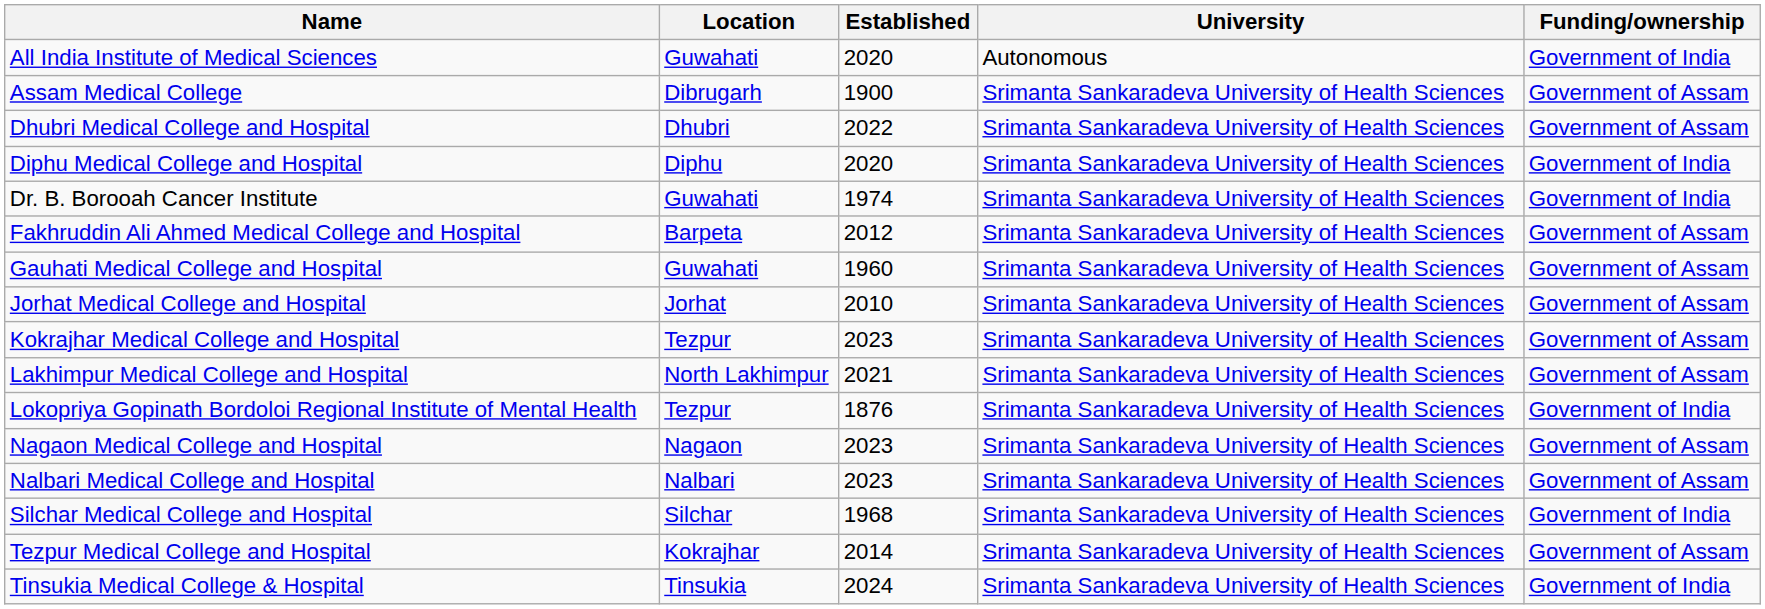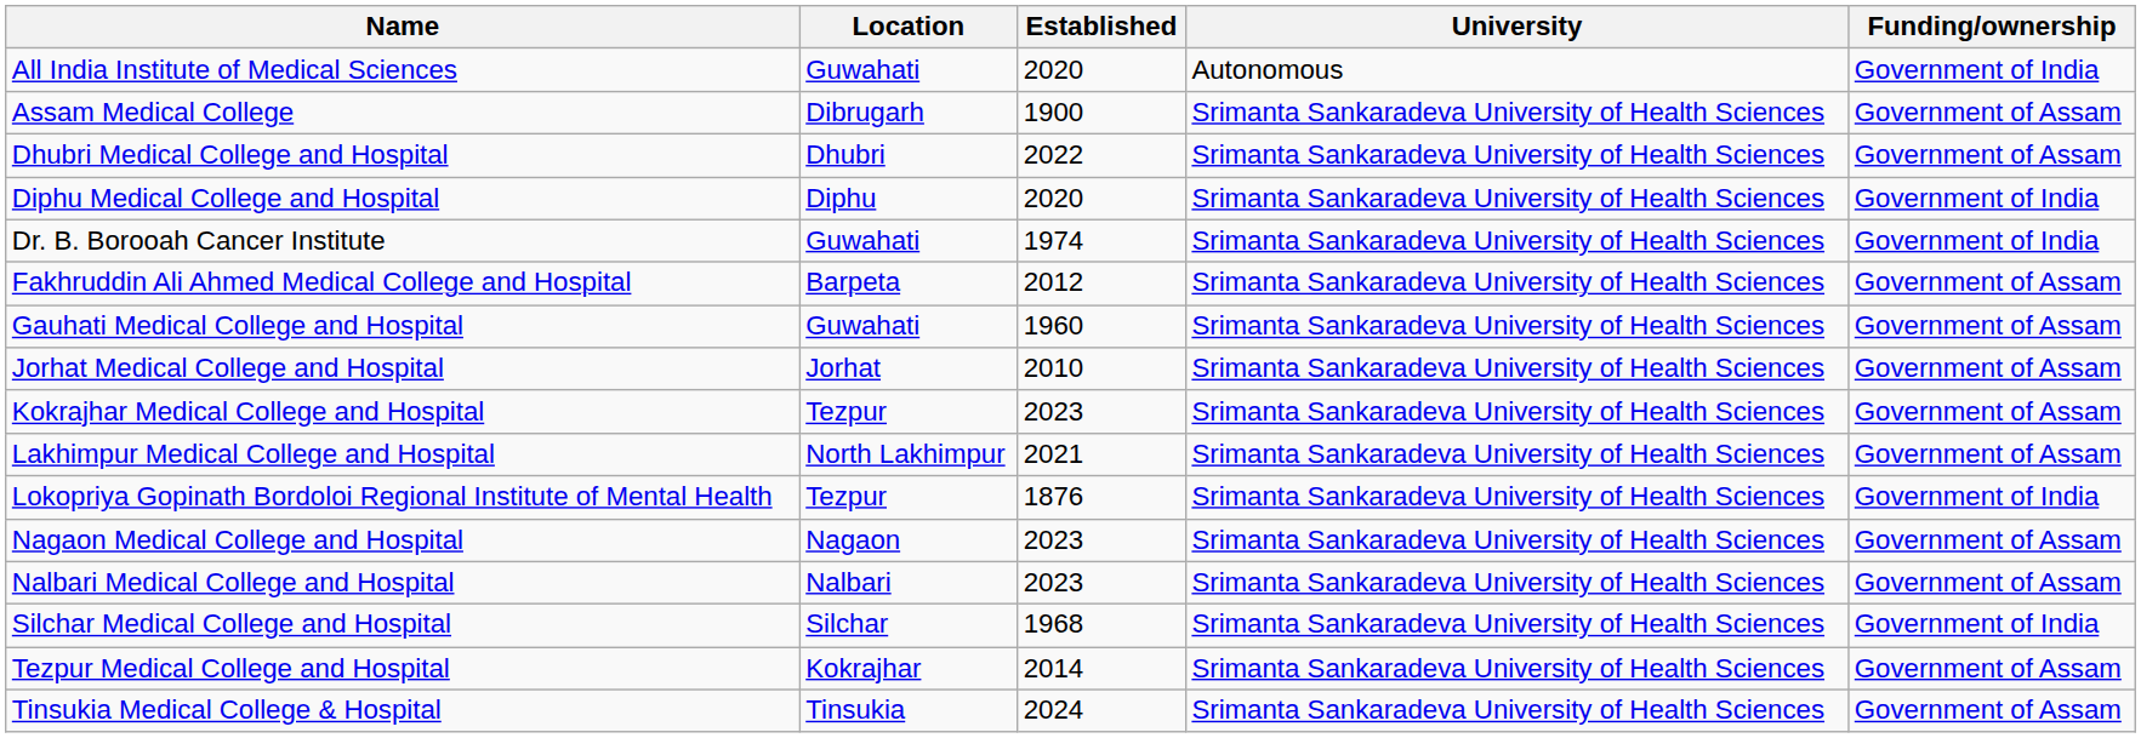Tinsukia Medical College & Hospital | Funding/ownership: Government of India -> Government of Assam
